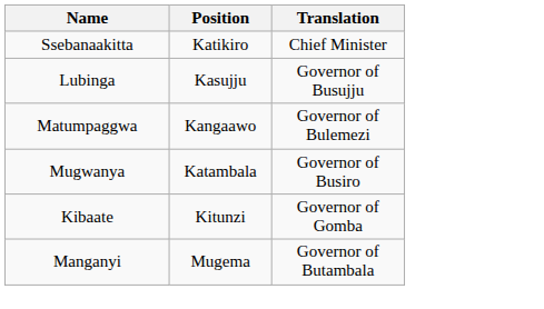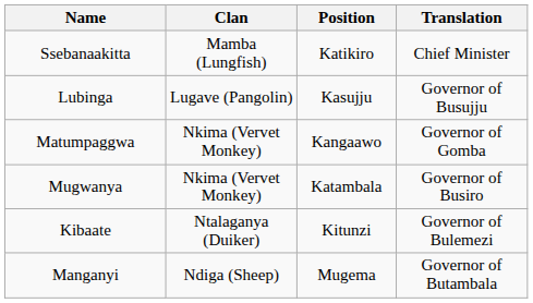+ column: Clan | Mamba (Lungfish) | Lugave (Pangolin) | Nkima (Vervet Monkey) | Nkima (Vervet Monkey) | Ntalaganya (Duiker) | Ndiga (Sheep)
Matumpaggwa | Translation: Governor of Bulemezi -> Governor of Gomba
Kibaate | Translation: Governor of Gomba -> Governor of Bulemezi
